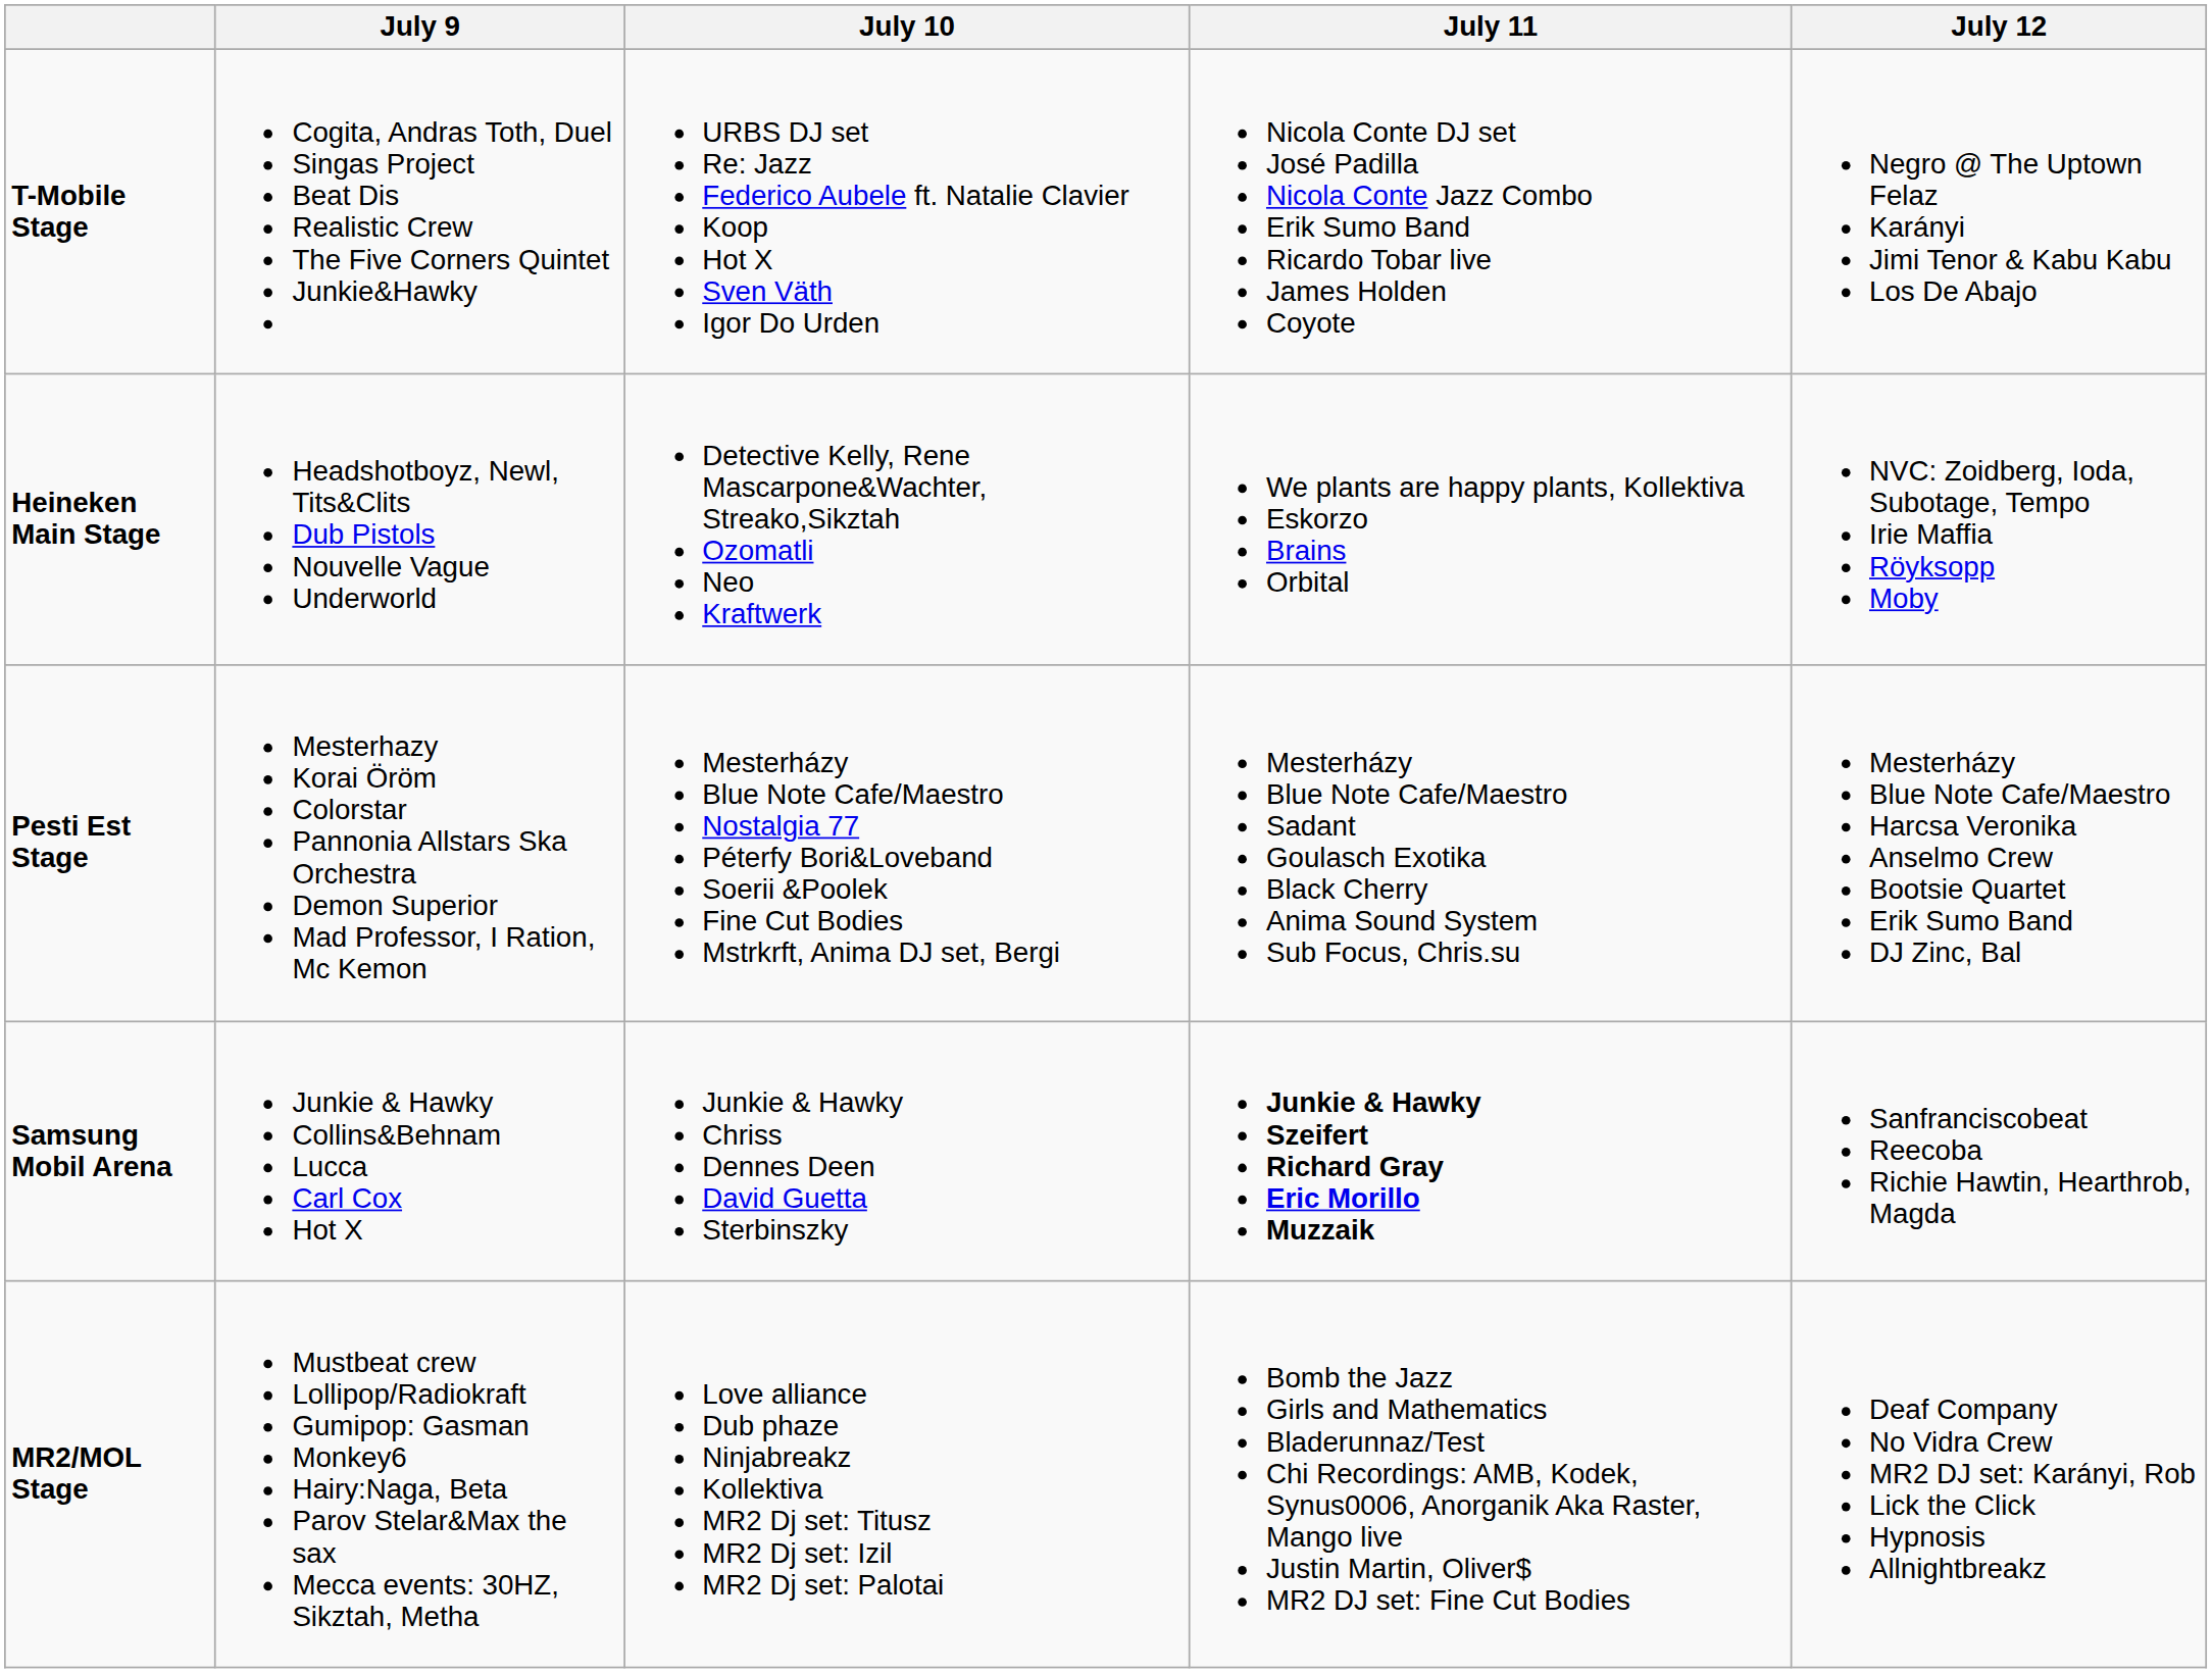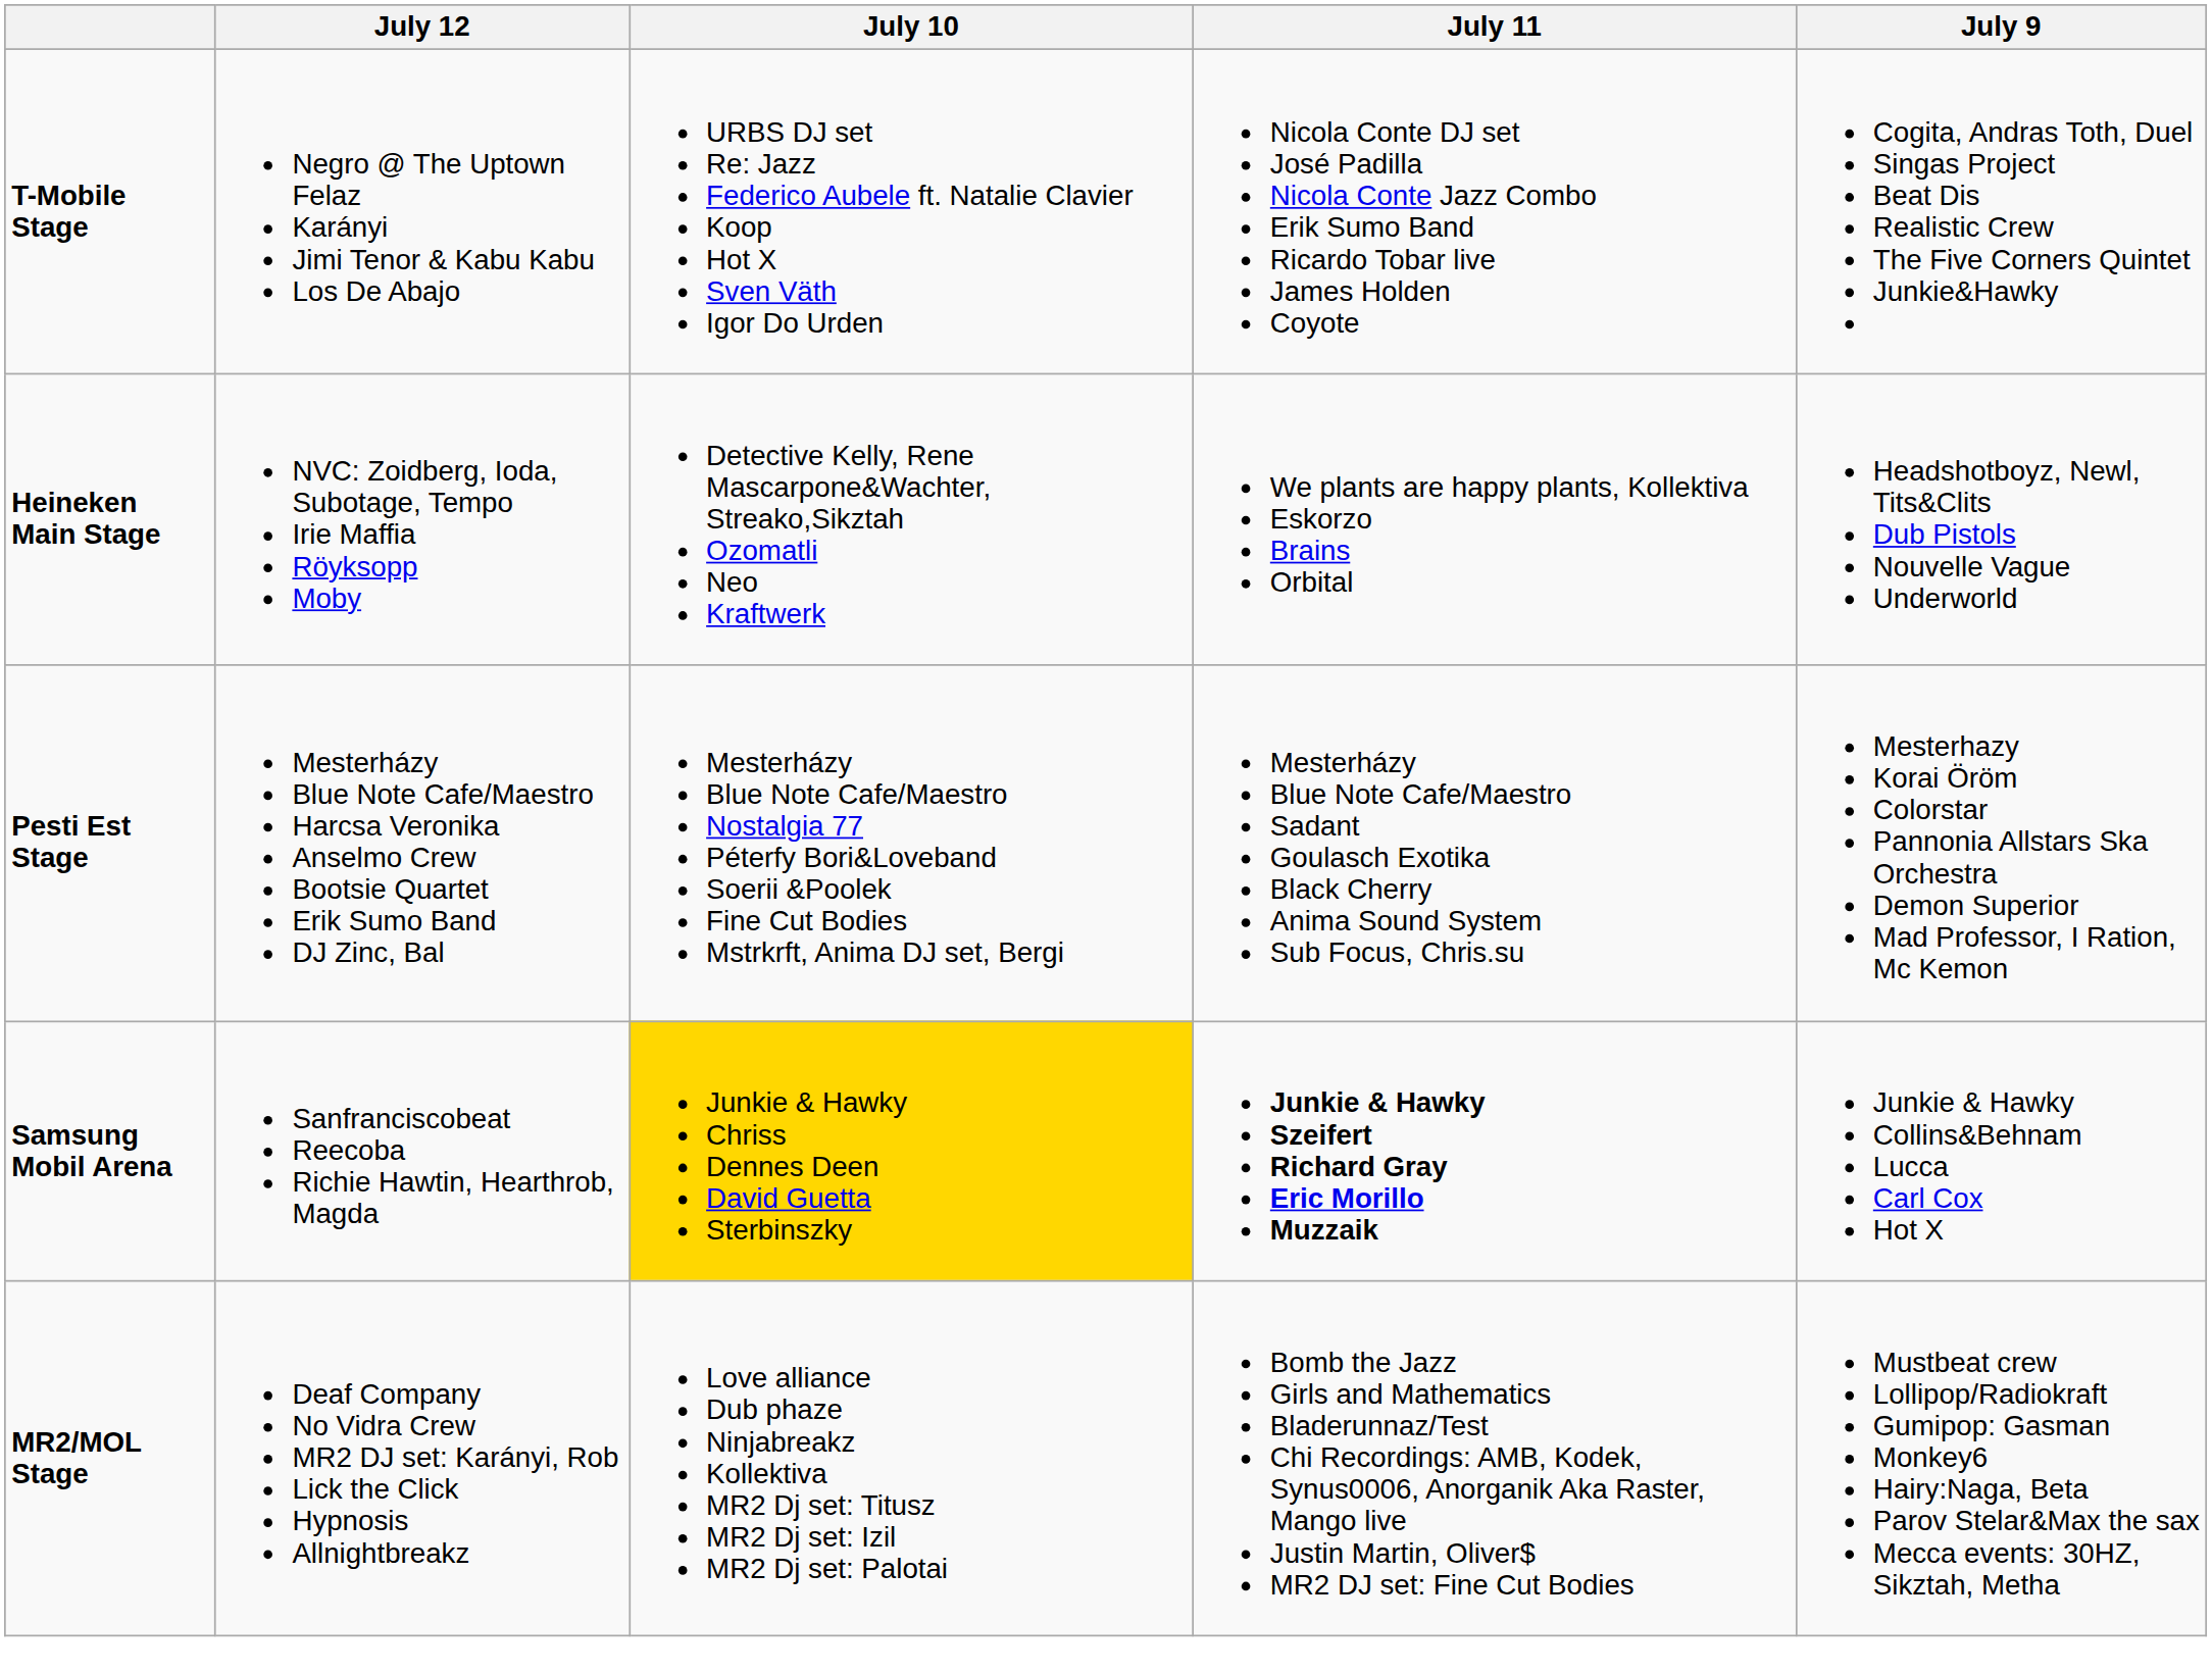columns swapped: July 9 <-> July 12
Samsung Mobil Arena | July 10: no background -> gold background
